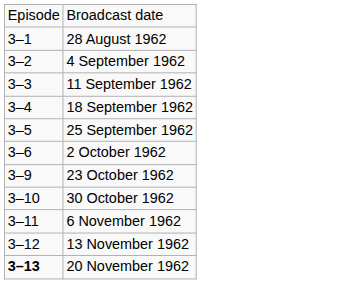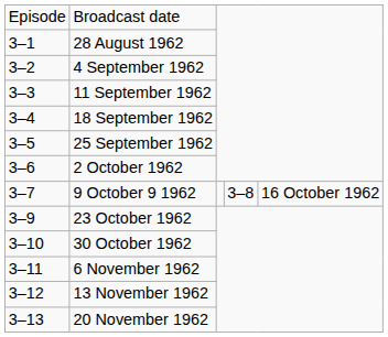+ row: 3–7 | 9 October 9 1962 | 3–8 | 16 October 1962
20 November 1962 | column 1: bold -> normal
